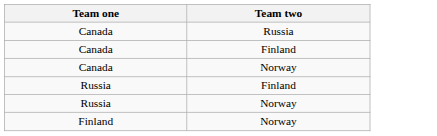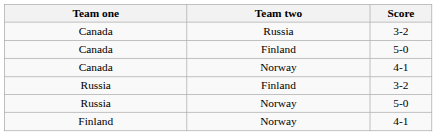+ column: Score | 3-2 | 5-0 | 4-1 | 3-2 | 5-0 | 4-1
